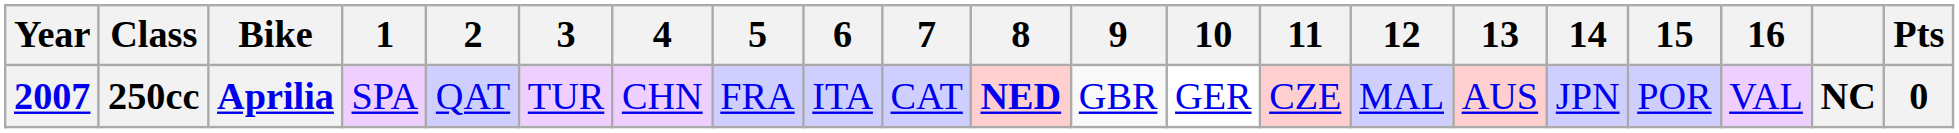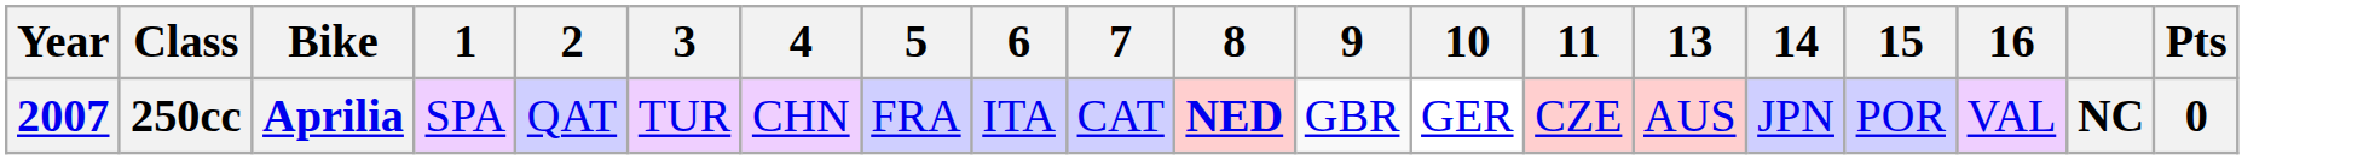- column: 12 | MAL
